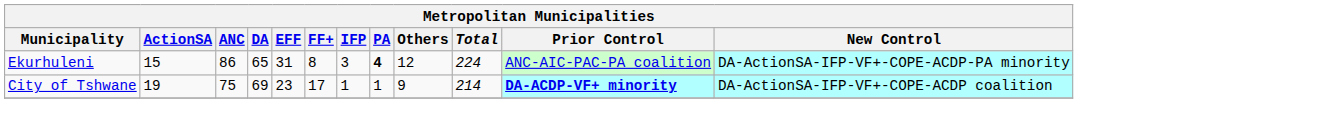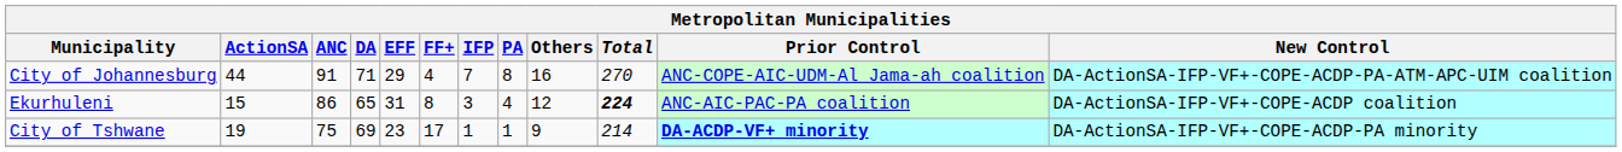+ row: City of Johannesburg | 44 | 91 | 71 | 29 | 4 | 7 | 8 | 16 | 270 | ANC-COPE-AIC-UDM-Al Jama-ah coalition | DA-ActionSA-IFP-VF+-COPE-ACDP-PA-ATM-APC-UIM coalition
Ekurhuleni | PA: bold -> normal
Ekurhuleni | Total: normal -> bold
Ekurhuleni | New Control: DA-ActionSA-IFP-VF+-COPE-ACDP-PA minority -> DA-ActionSA-IFP-VF+-COPE-ACDP coalition
City of Tshwane | New Control: DA-ActionSA-IFP-VF+-COPE-ACDP coalition -> DA-ActionSA-IFP-VF+-COPE-ACDP-PA minority
